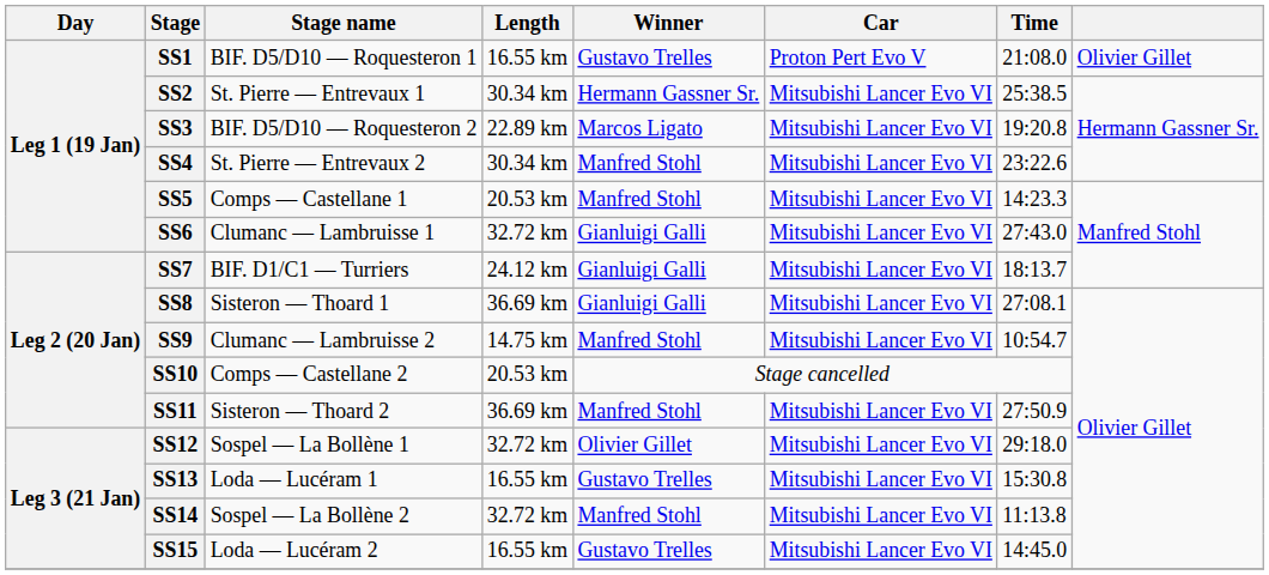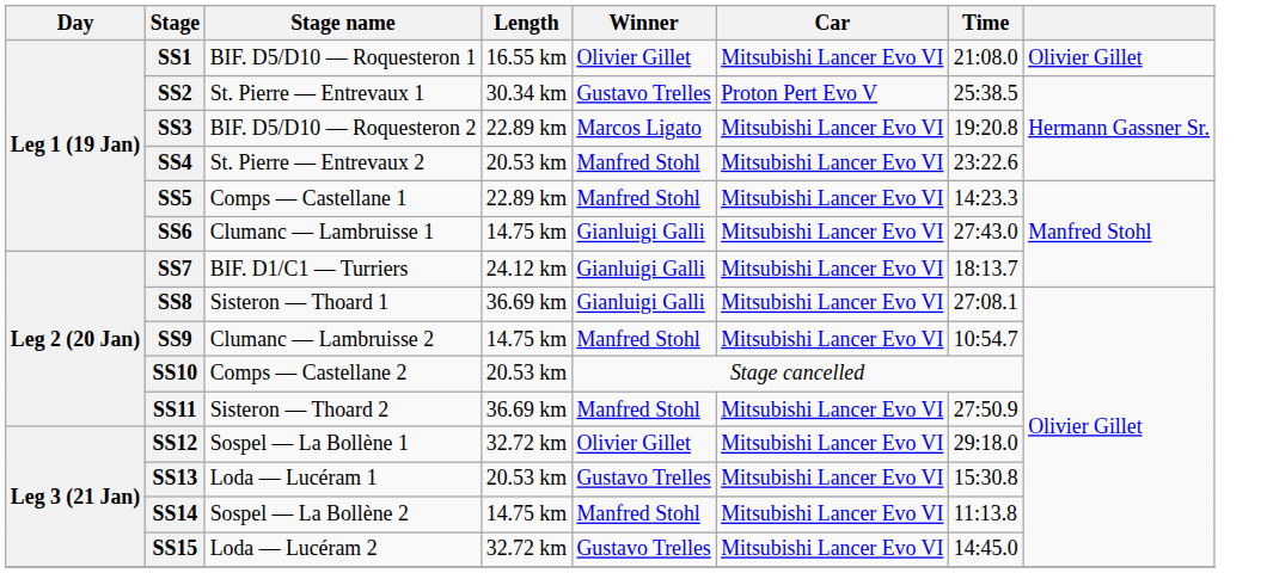SS1 | Winner: Gustavo Trelles -> Olivier Gillet
SS1 | Car: Proton Pert Evo V -> Mitsubishi Lancer Evo VI
SS2 | Winner: Hermann Gassner Sr. -> Gustavo Trelles
SS2 | Car: Mitsubishi Lancer Evo VI -> Proton Pert Evo V
SS4 | Length: 30.34 km -> 20.53 km
SS5 | Length: 20.53 km -> 22.89 km
SS6 | Length: 32.72 km -> 14.75 km
SS13 | Length: 16.55 km -> 20.53 km
SS14 | Length: 32.72 km -> 14.75 km
SS15 | Length: 16.55 km -> 32.72 km
